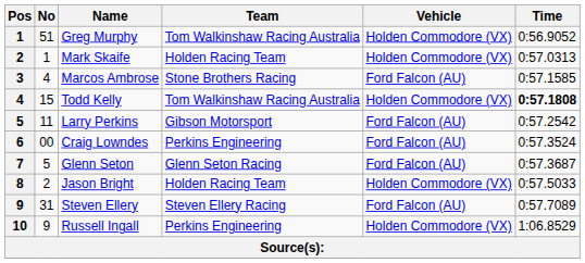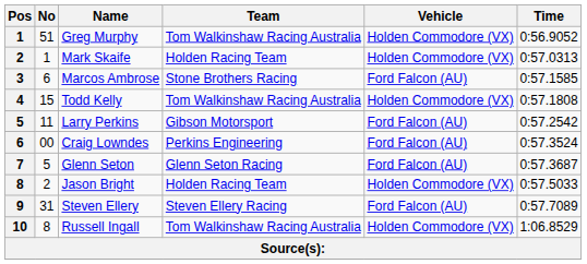Marcos Ambrose | No: 4 -> 6
Todd Kelly | Time: bold -> normal
Russell Ingall | No: 9 -> 8
Russell Ingall | Team: Perkins Engineering -> Tom Walkinshaw Racing Australia
